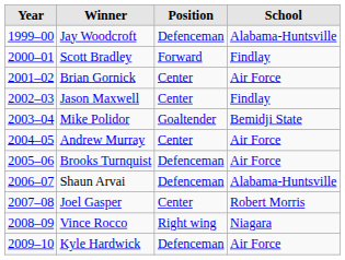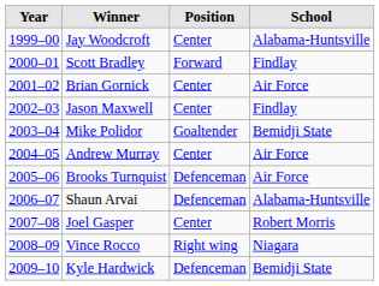Jay Woodcroft | Position: Defenceman -> Center
Kyle Hardwick | School: Air Force -> Bemidji State
